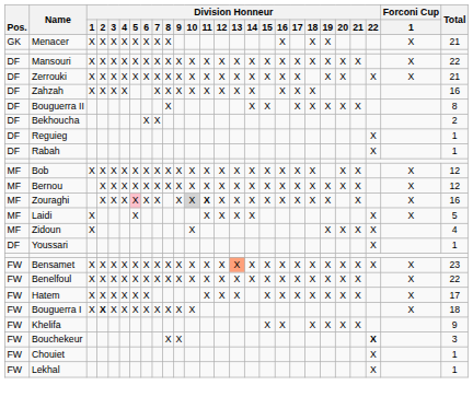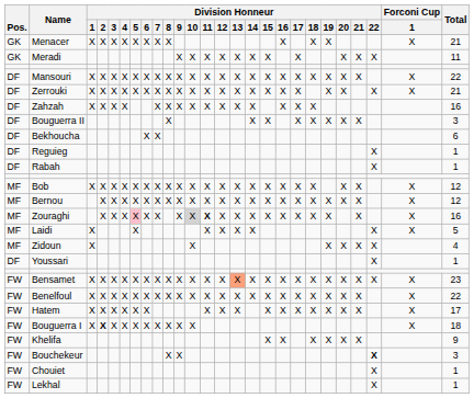+ row: GK | Meradi | X | X | X | X | X | X | X | X | X | X | X | 11
Bouguerra II | Total: 8 -> 3
Bekhoucha | Total: 2 -> 6
